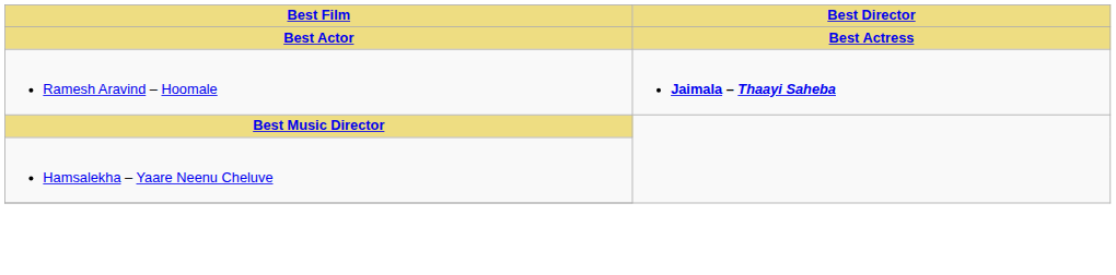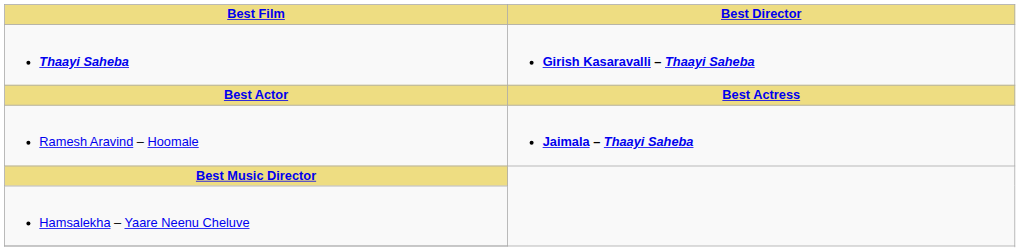+ row: Thaayi Saheba | Girish Kasaravalli – Thaayi Saheba
